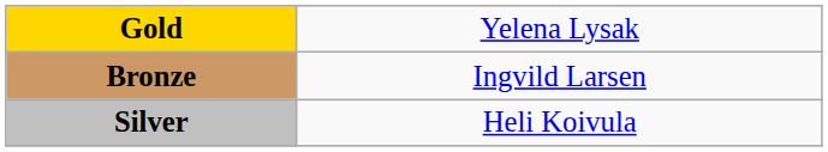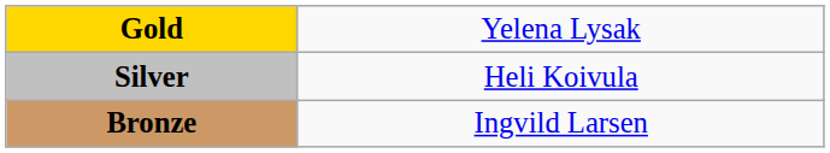rows swapped: Silver <-> Bronze
